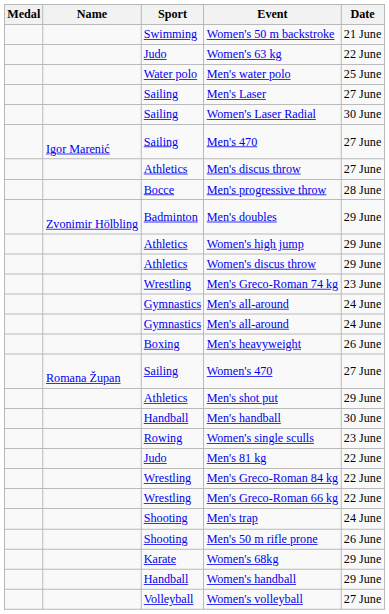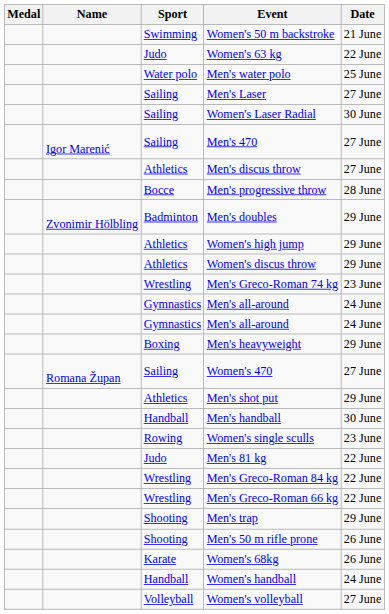Men's heavyweight | Date: 26 June -> 29 June
Men's trap | Date: 24 June -> 29 June
Women's 68kg | Date: 29 June -> 26 June
Women's handball | Date: 29 June -> 24 June
